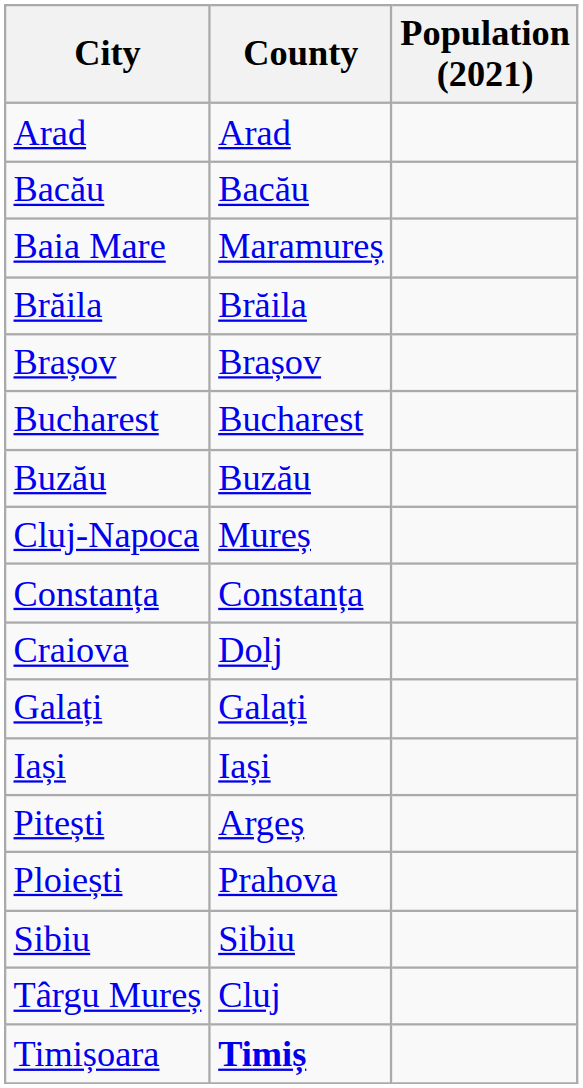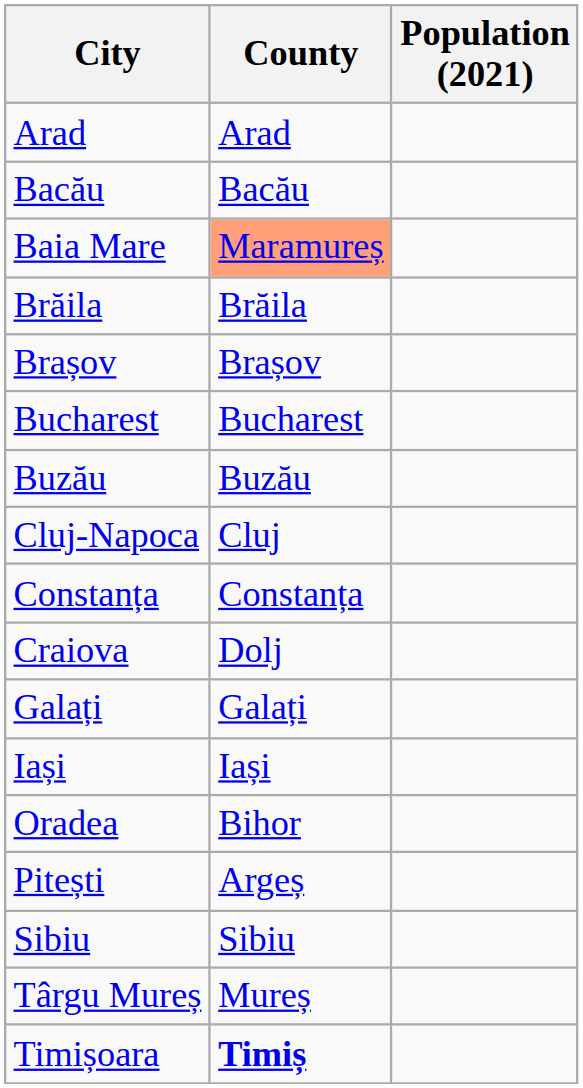Baia Mare | County: no background -> lightsalmon background
Cluj-Napoca | County: Mureș -> Cluj
+ row: Oradea | Bihor
- row: Ploiești | Prahova
Târgu Mureș | County: Cluj -> Mureș
